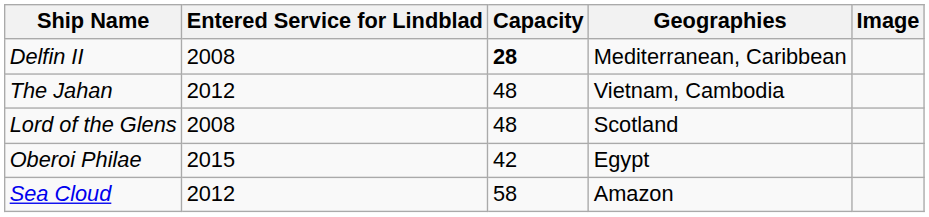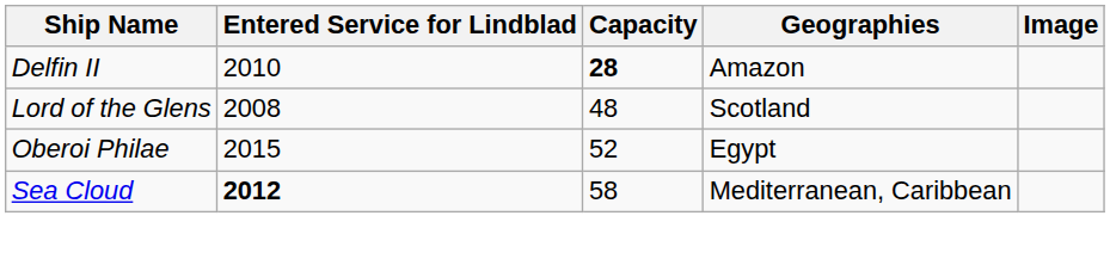Delfin II | Entered Service for Lindblad: 2008 -> 2010
Delfin II | Geographies: Mediterranean, Caribbean -> Amazon
- row: The Jahan | 2012 | 48 | Vietnam, Cambodia
Oberoi Philae | Capacity: 42 -> 52
Sea Cloud | Entered Service for Lindblad: normal -> bold
Sea Cloud | Geographies: Amazon -> Mediterranean, Caribbean
